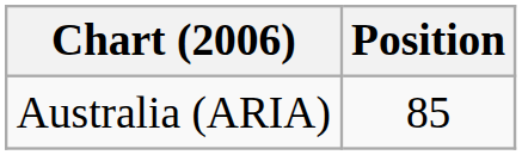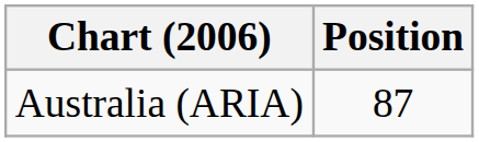Australia (ARIA) | Position: 85 -> 87
